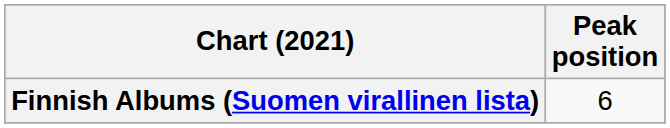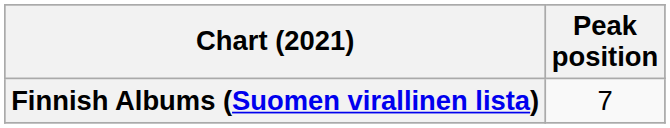Finnish Albums (Suomen virallinen lista) | Peak position: 6 -> 7
